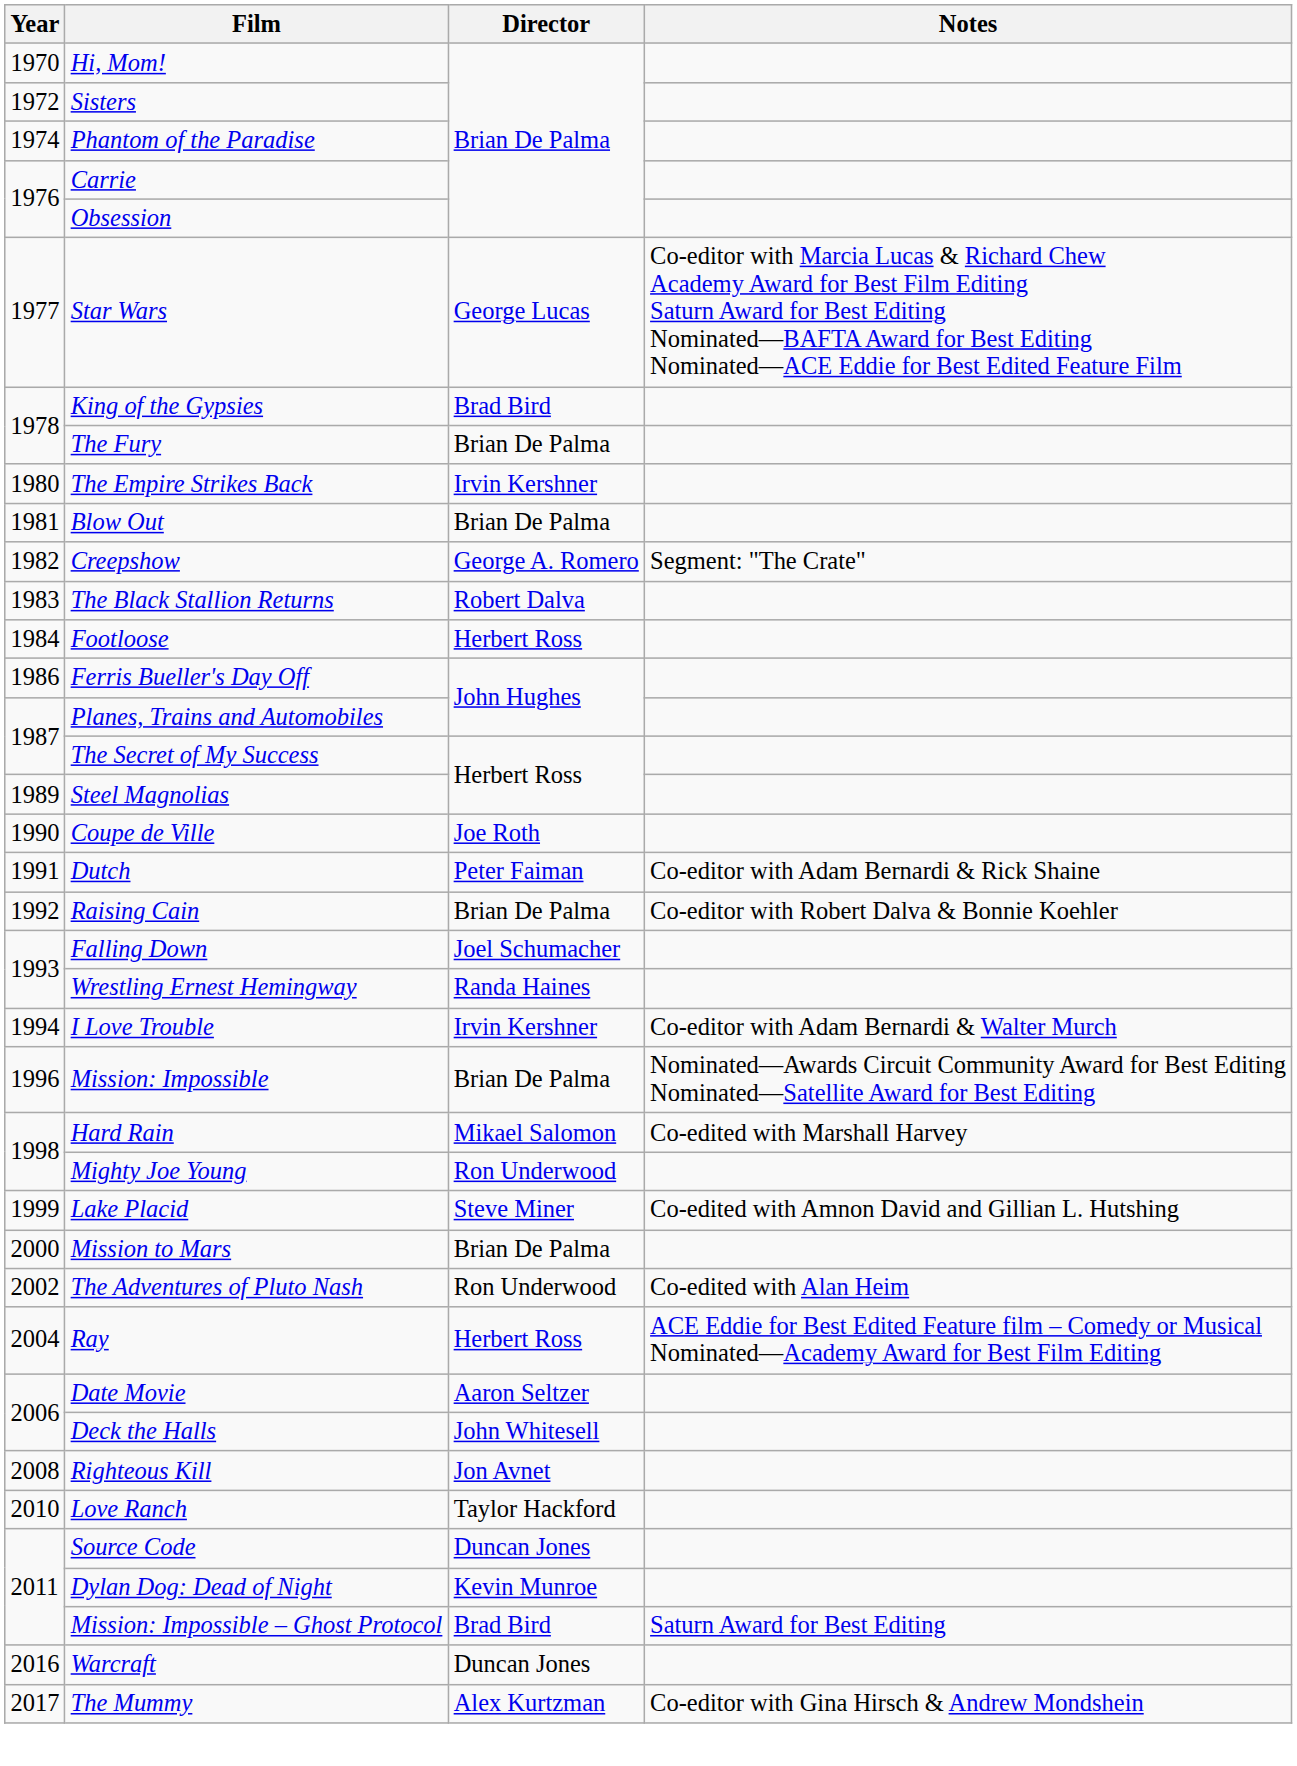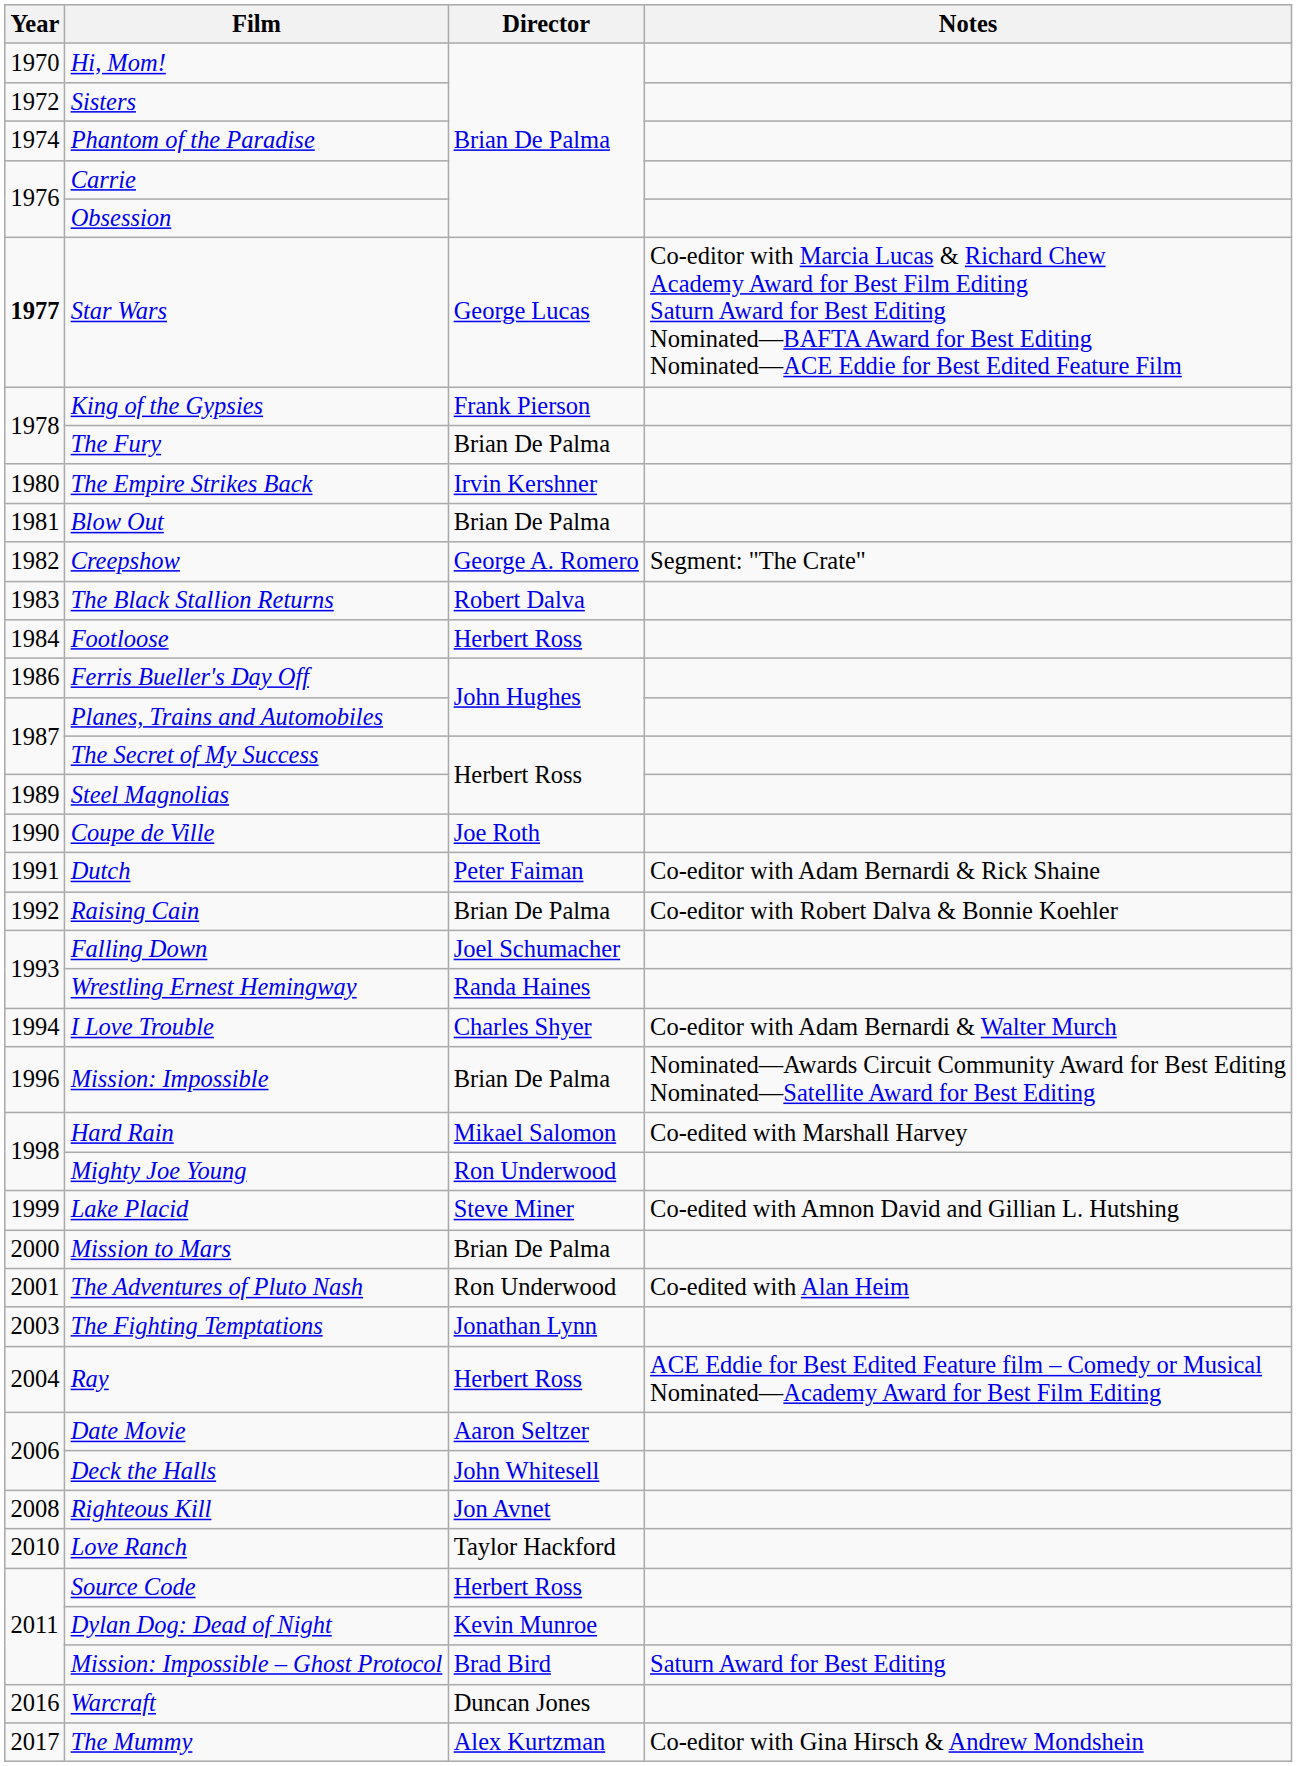Star Wars | Year: normal -> bold
King of the Gypsies | Director: Brad Bird -> Frank Pierson
I Love Trouble | Director: Irvin Kershner -> Charles Shyer
The Adventures of Pluto Nash | Year: 2002 -> 2001
+ row: 2003 | The Fighting Temptations | Jonathan Lynn
Source Code | Director: Duncan Jones -> Herbert Ross
